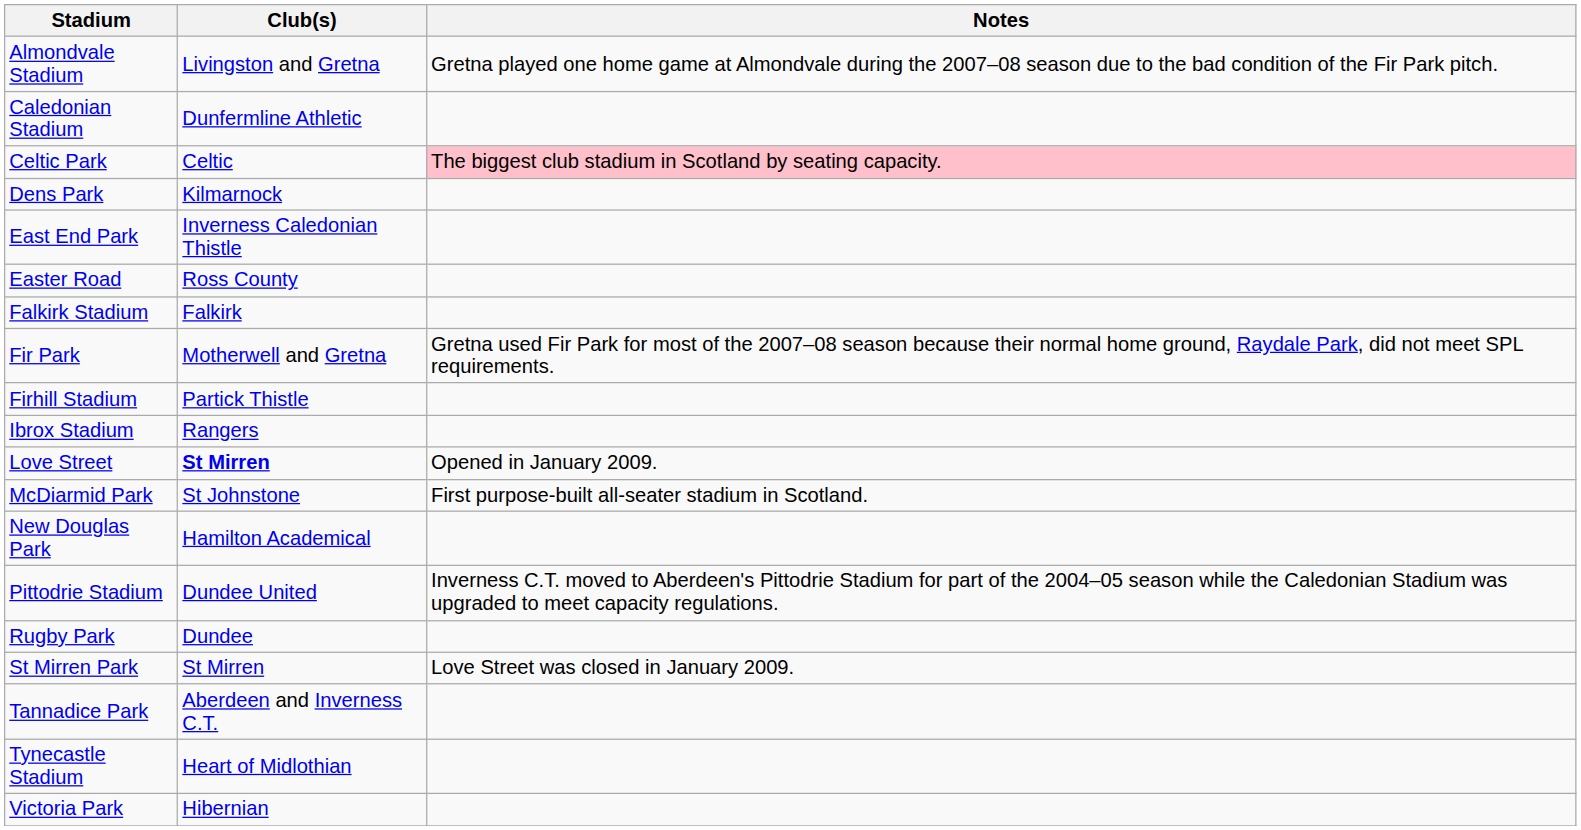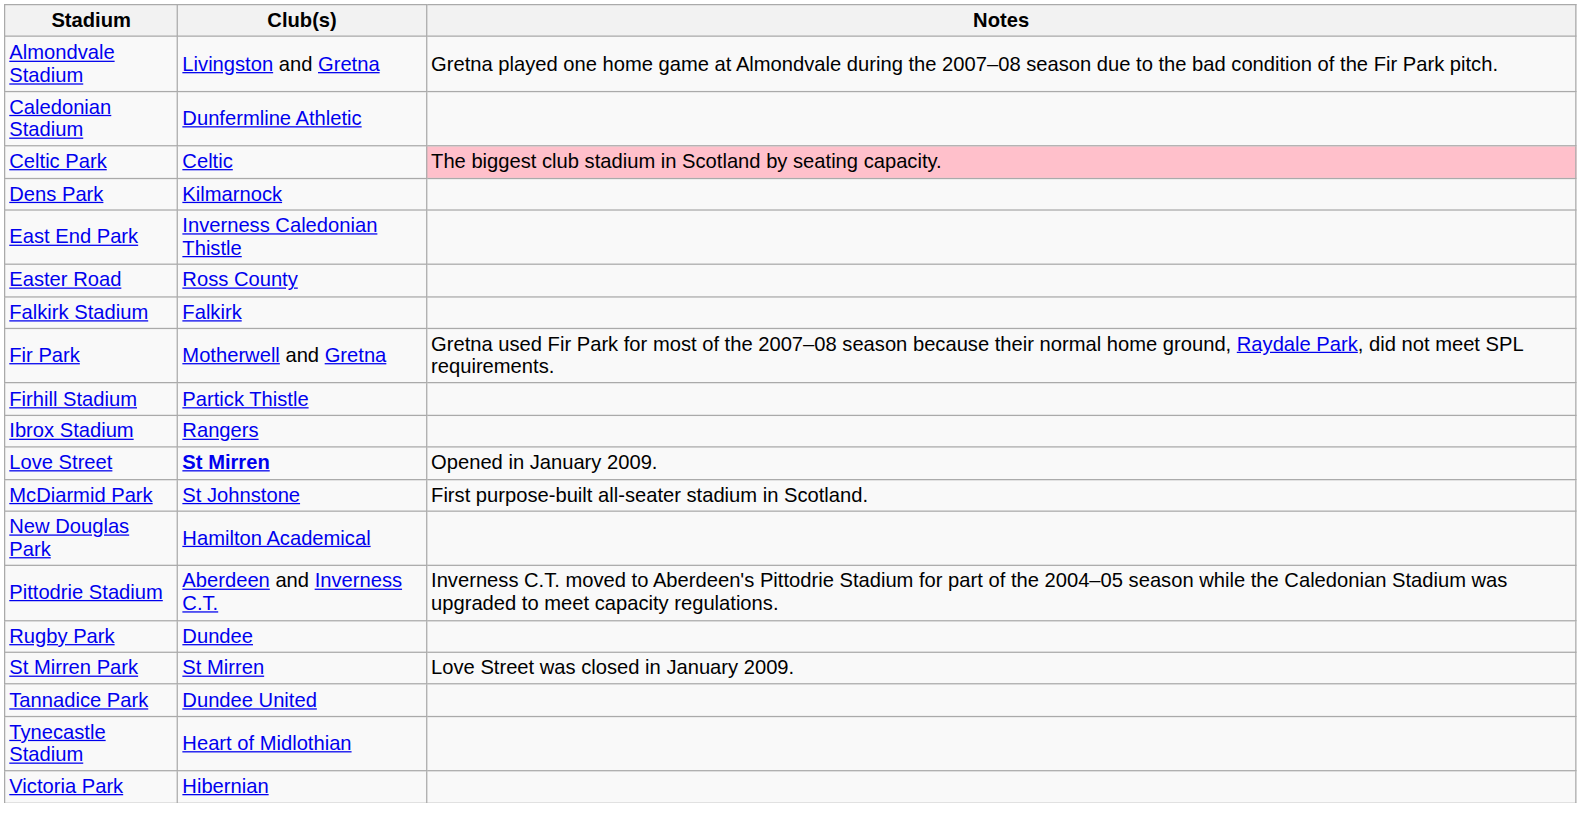Pittodrie Stadium | Club(s): Dundee United -> Aberdeen and Inverness C.T.
Tannadice Park | Club(s): Aberdeen and Inverness C.T. -> Dundee United
